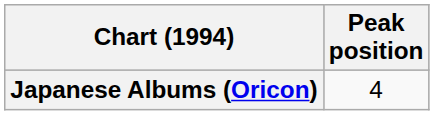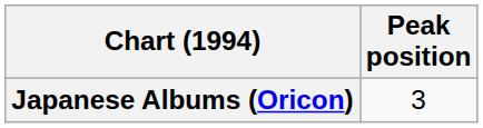Japanese Albums (Oricon) | Peak position: 4 -> 3
